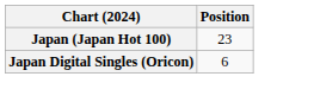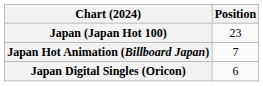+ row: Japan Hot Animation (Billboard Japan) | 7
